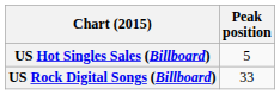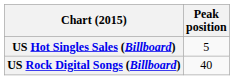US Rock Digital Songs (Billboard) | Peak position: 33 -> 40
